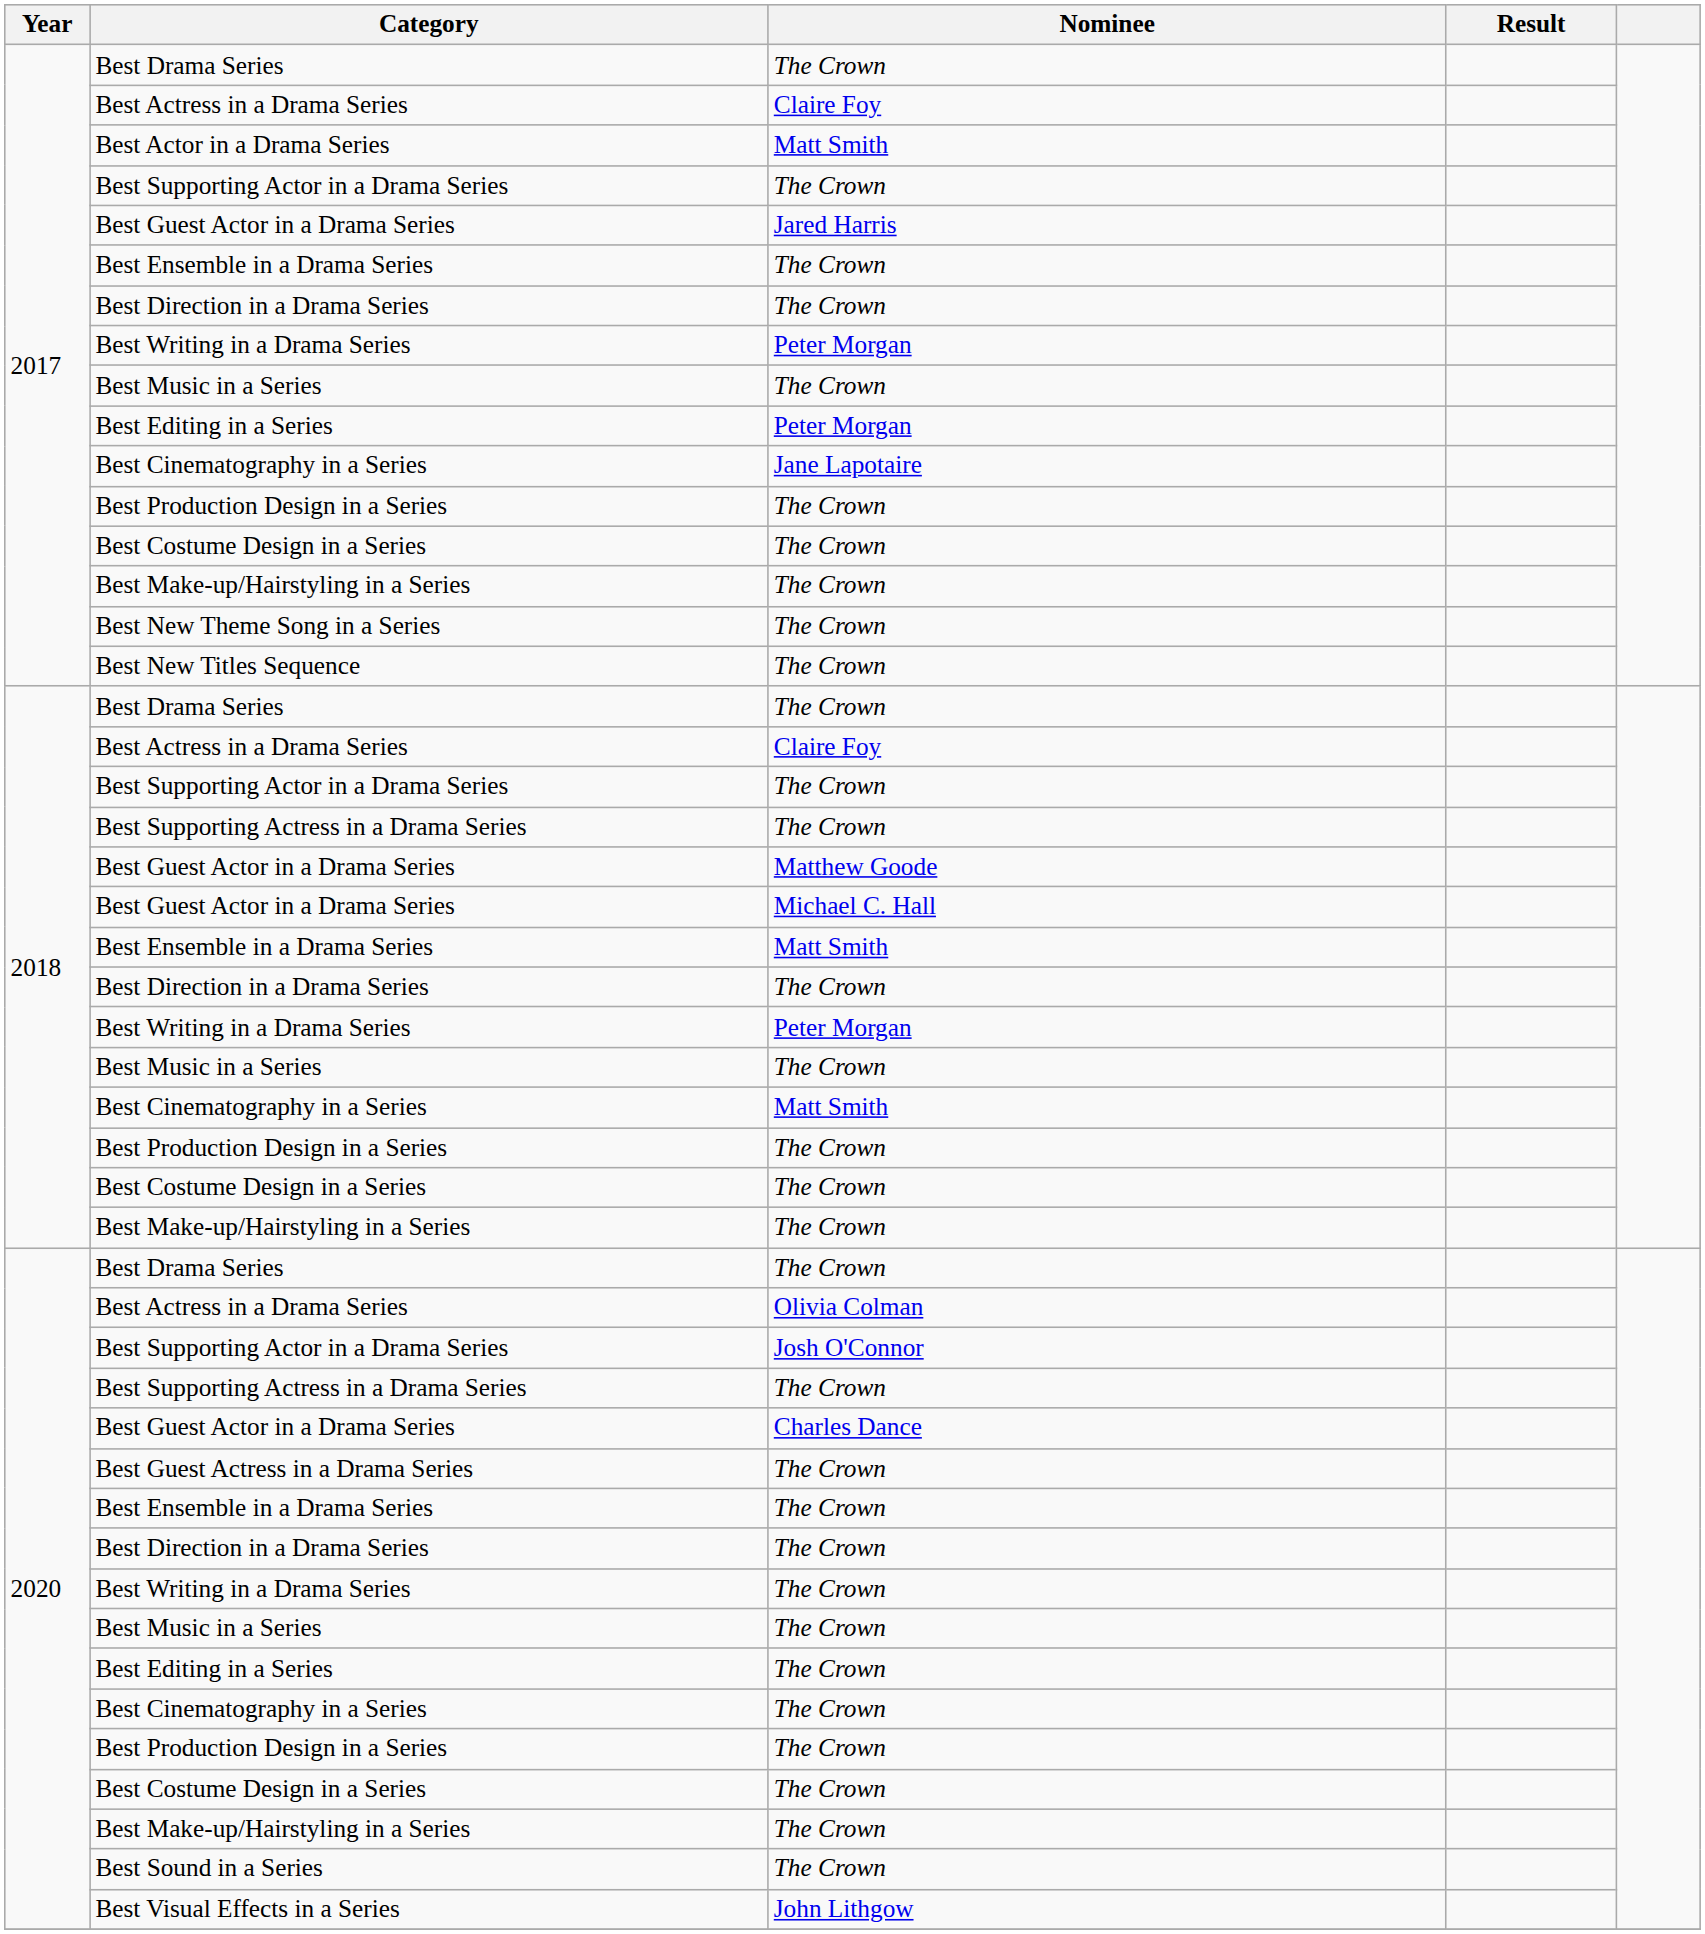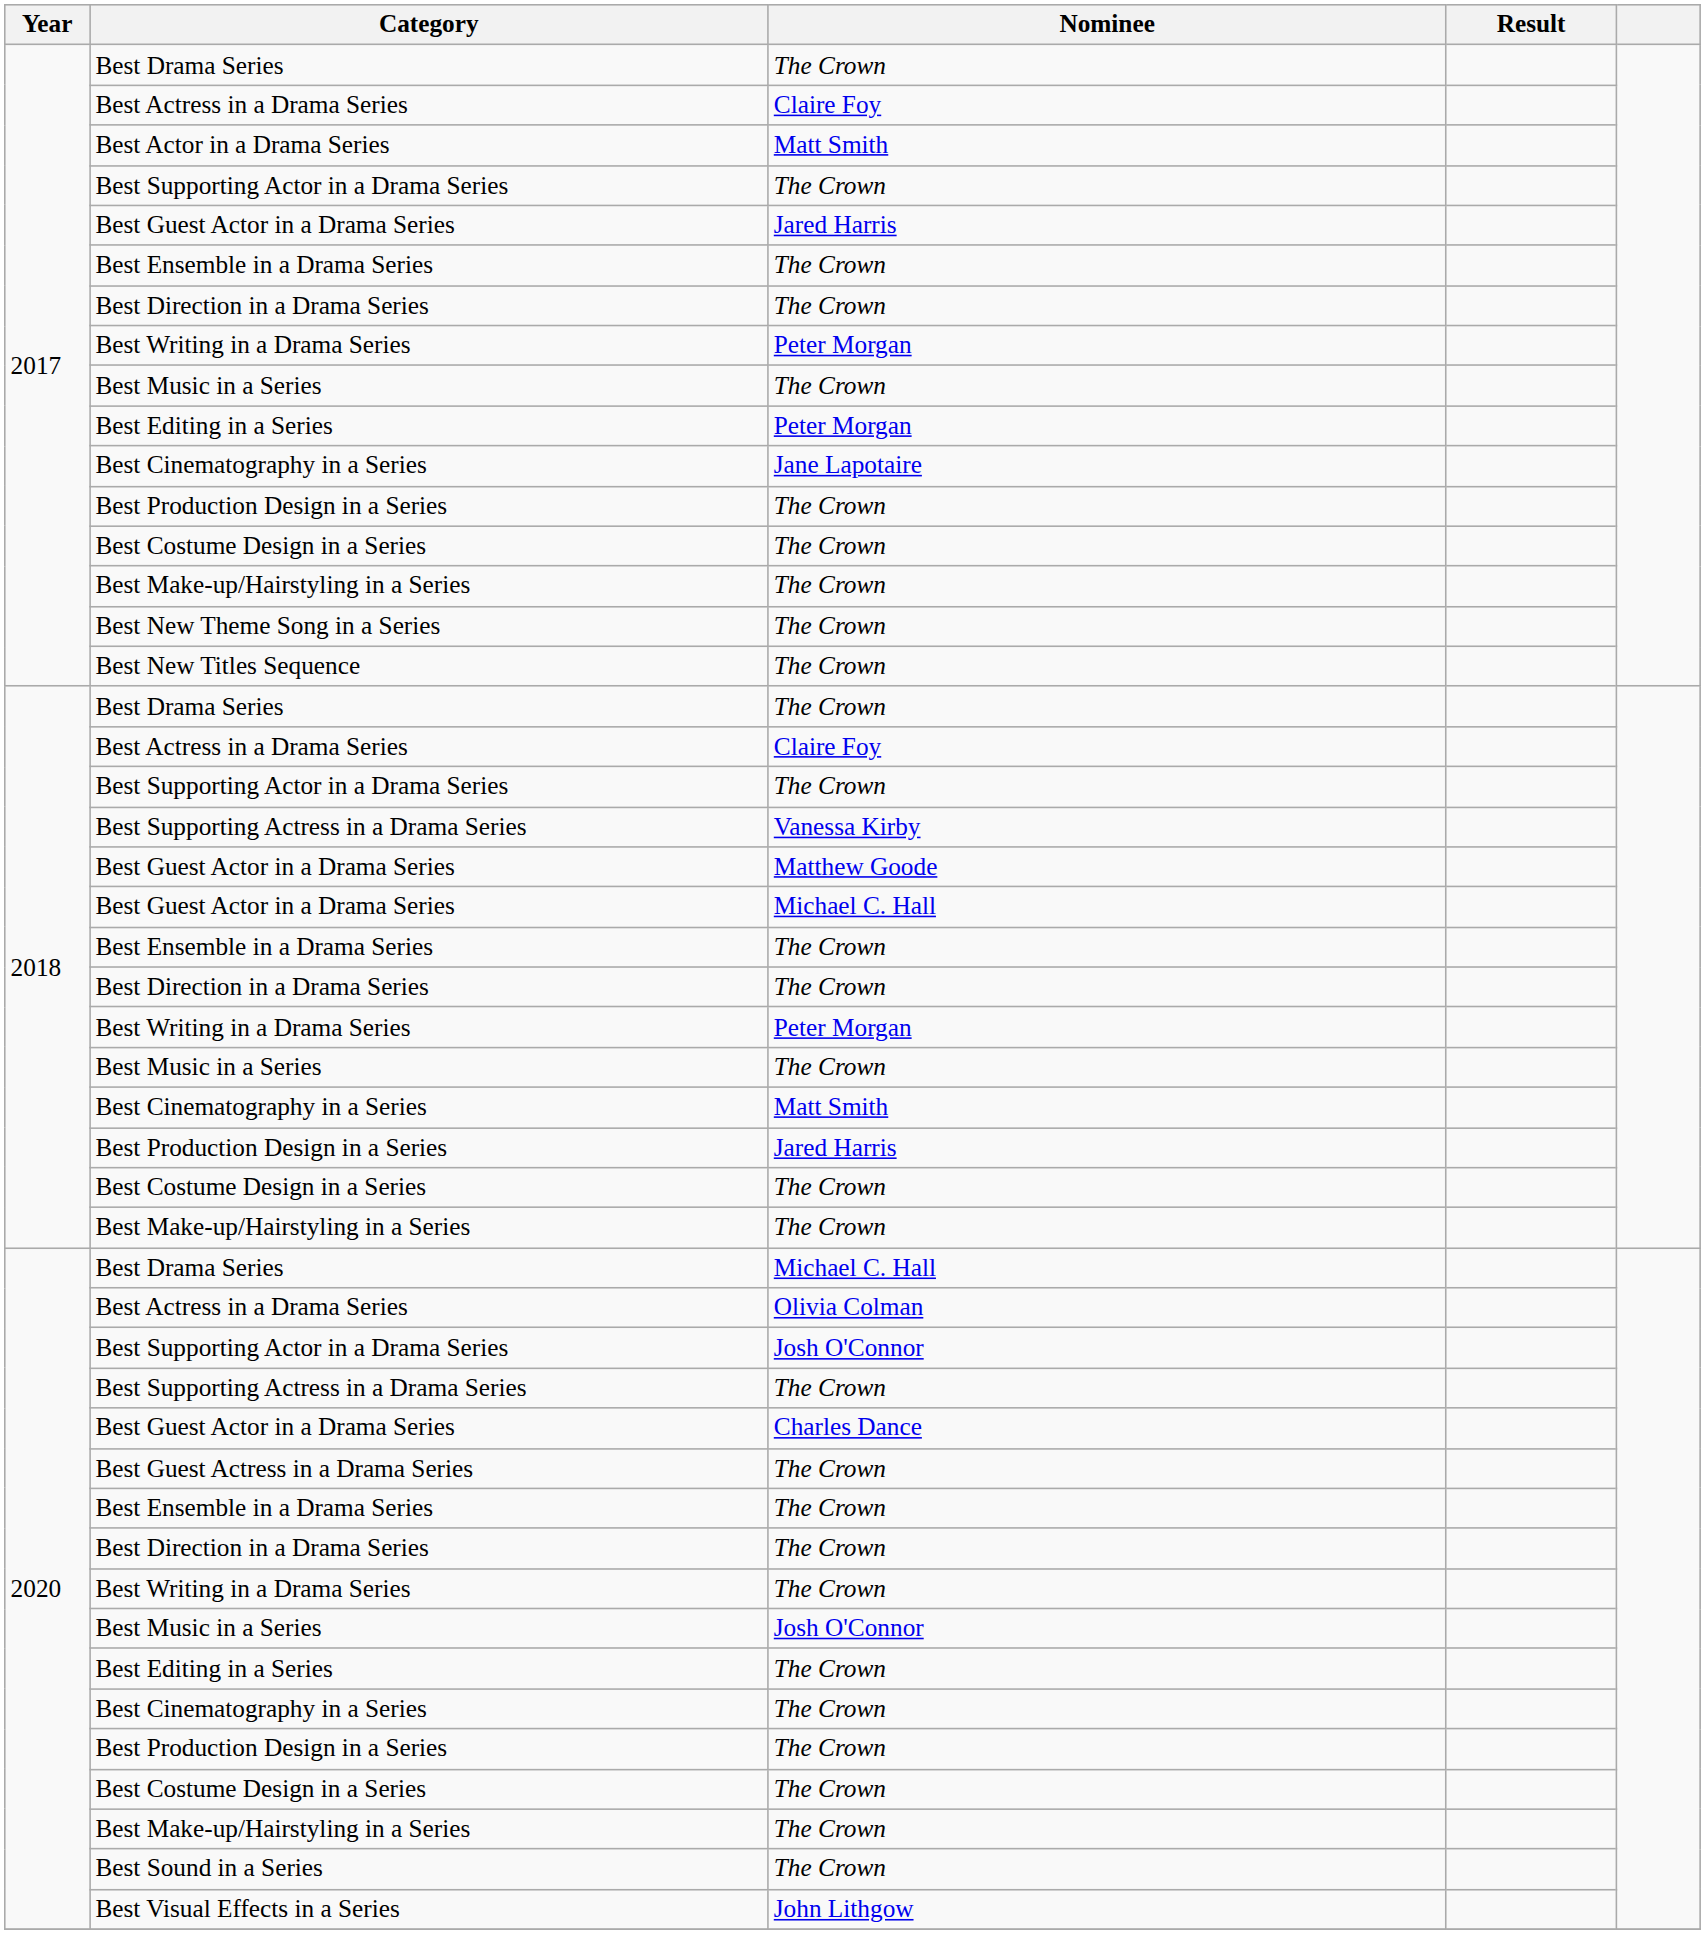2018 / Best Supporting Actress in a Drama Series | Nominee: The Crown -> Vanessa Kirby
2018 / Best Ensemble in a Drama Series | Nominee: Matt Smith -> The Crown
2018 / Best Production Design in a Series | Nominee: The Crown -> Jared Harris
2020 / Best Drama Series | Nominee: The Crown -> Michael C. Hall
2020 / Best Music in a Series | Nominee: The Crown -> Josh O'Connor
